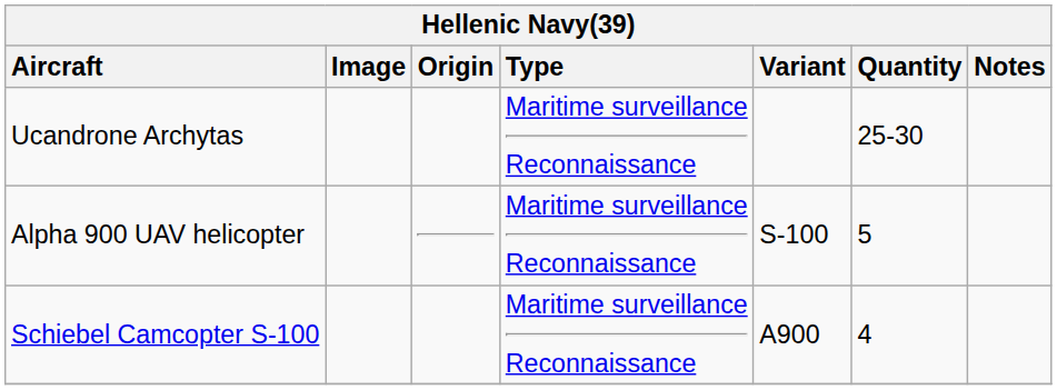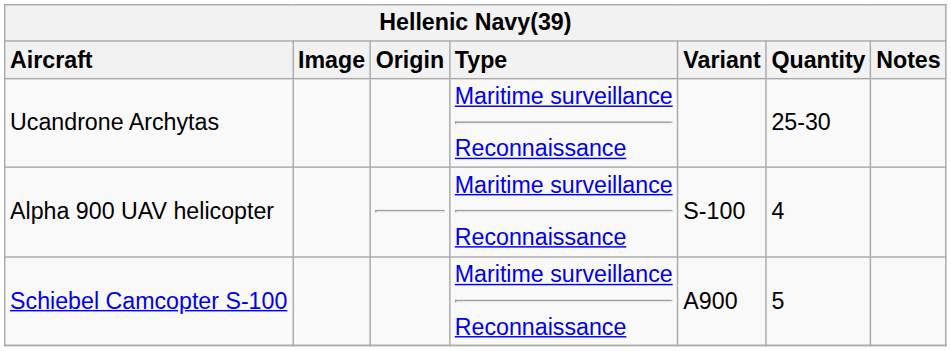Alpha 900 UAV helicopter | Quantity: 5 -> 4
Schiebel Camcopter S-100 | Quantity: 4 -> 5
